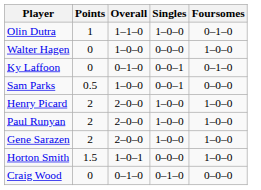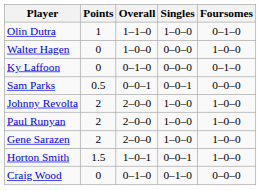Ky Laffoon | Singles: 0–0–1 -> 0–0–0
Sam Parks | Overall: 1–0–0 -> 0–0–1
- row: Henry Picard | 2 | 2–0–0 | 1–0–0 | 1–0–0
+ row: Johnny Revolta | 2 | 2–0–0 | 1–0–0 | 1–0–0
Horton Smith | Singles: 0–0–0 -> 0–0–1
